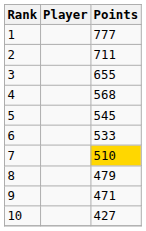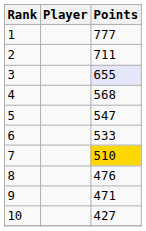3 | Points: no background -> lavender background
5 | Points: 545 -> 547
8 | Points: 479 -> 476
